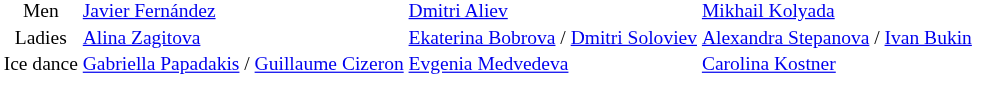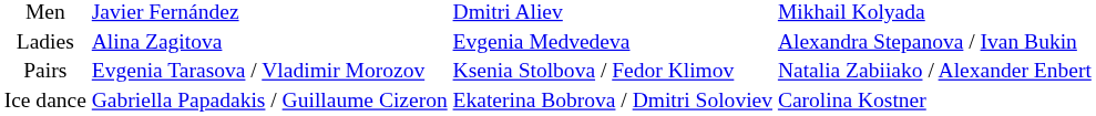Ladies | column 3: Ekaterina Bobrova / Dmitri Soloviev -> Evgenia Medvedeva
+ row: Pairs | Evgenia Tarasova / Vladimir Morozov | Ksenia Stolbova / Fedor Klimov | Natalia Zabiiako / Alexander Enbert
Ice dance | column 3: Evgenia Medvedeva -> Ekaterina Bobrova / Dmitri Soloviev
